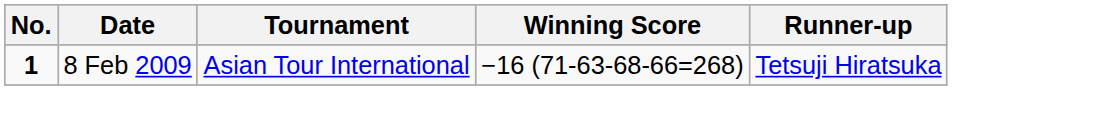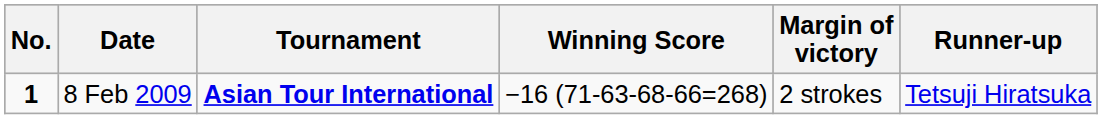+ column: Margin of victory | 2 strokes
8 Feb 2009 | Tournament: normal -> bold
